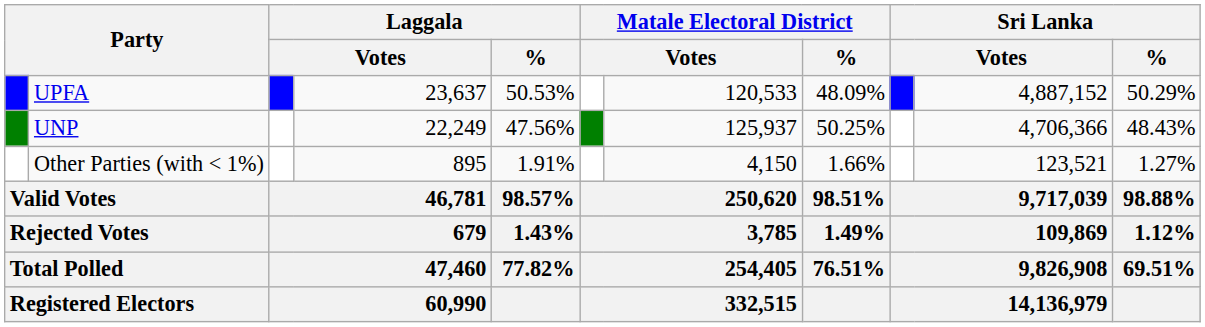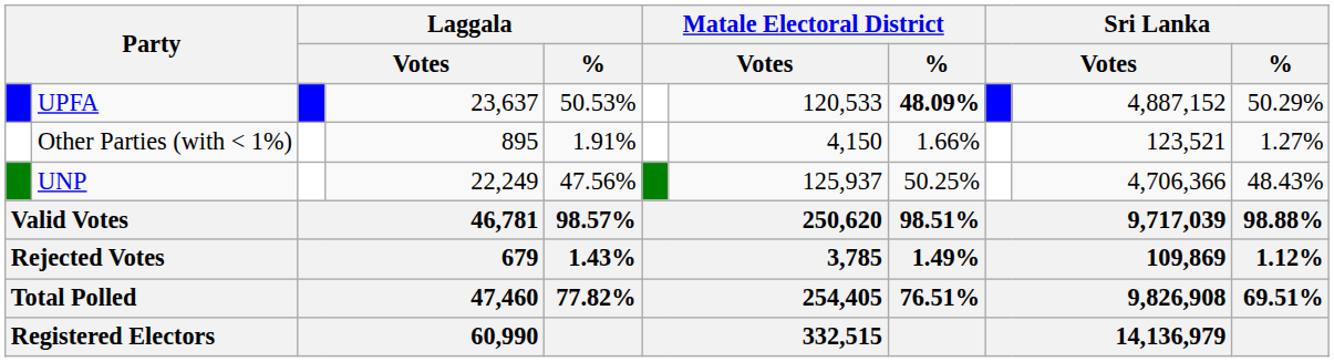UPFA | Matale Electoral District / %: normal -> bold
rows swapped: UNP <-> Other Parties (with < 1%)
